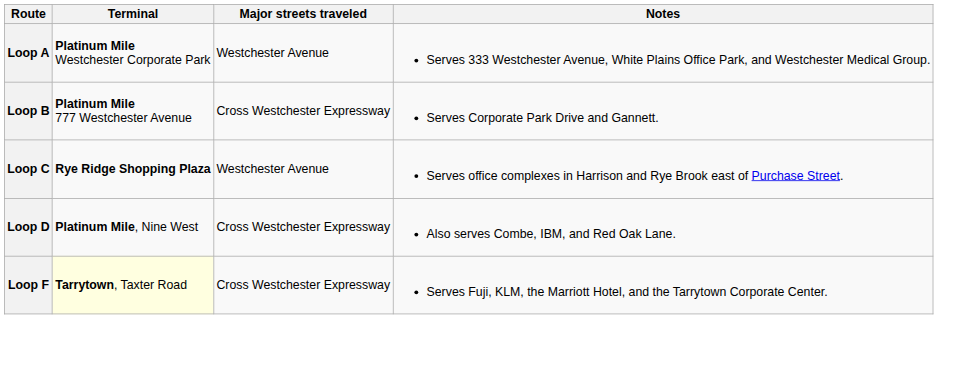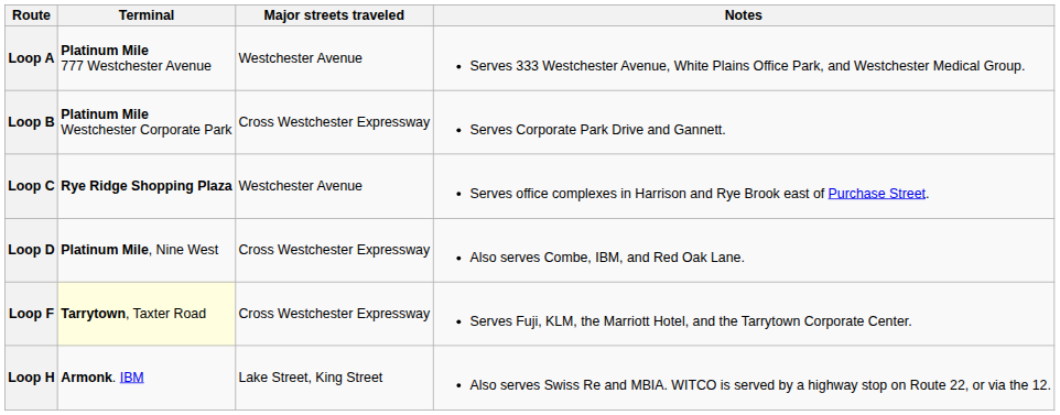Loop A | Terminal: Platinum Mile Westchester Corporate Park -> Platinum Mile 777 Westchester Avenue
Loop B | Terminal: Platinum Mile 777 Westchester Avenue -> Platinum Mile Westchester Corporate Park
+ row: Loop H | Armonk. IBM | Lake Street, King Street | Also serves Swiss Re and MBIA. WITCO is served by a highway stop on Route 22, or via the 12.
